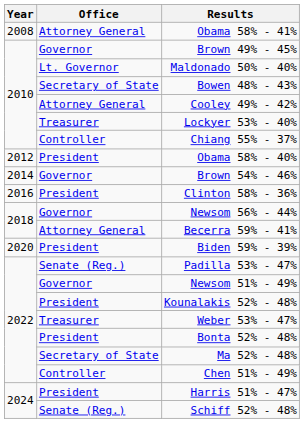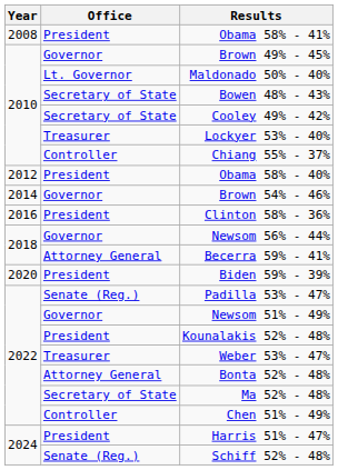Obama 58% - 41% | Office: Attorney General -> President
Cooley 49% - 42% | Office: Attorney General -> Secretary of State
Bonta 52% - 48% | Office: President -> Attorney General
